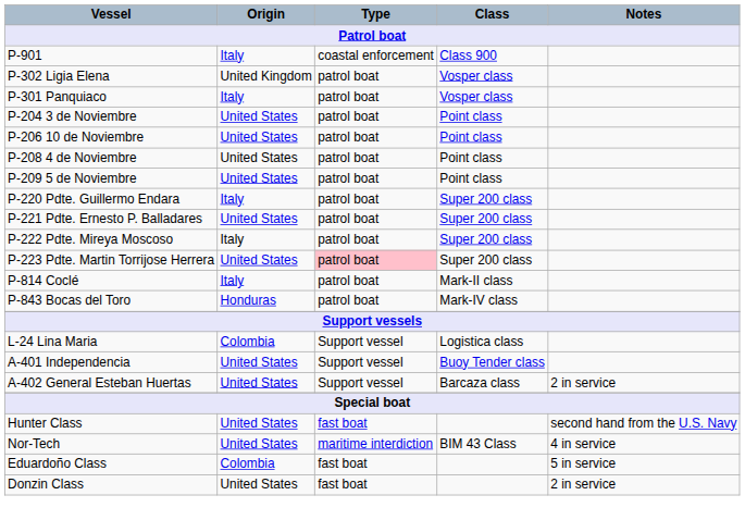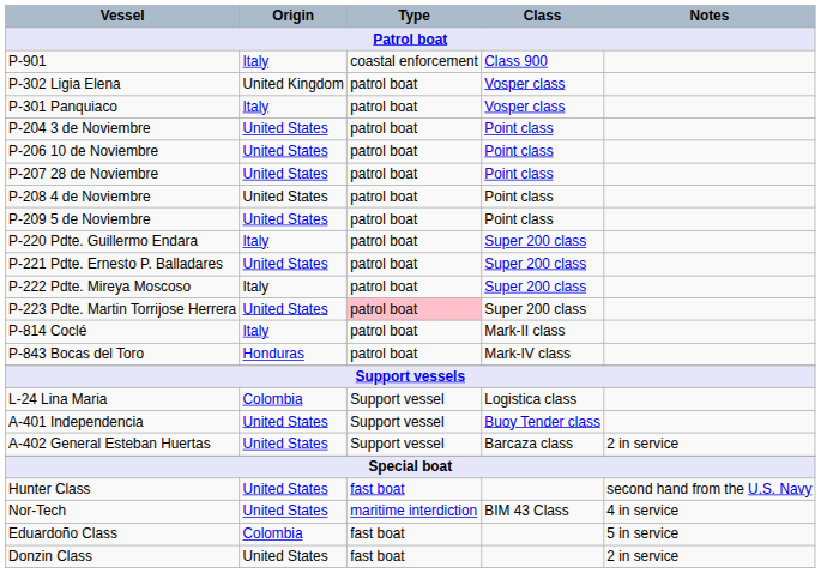+ row: P-207 28 de Noviembre | United States | patrol boat | Point class
